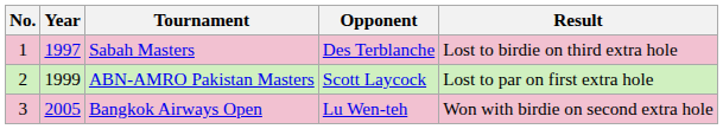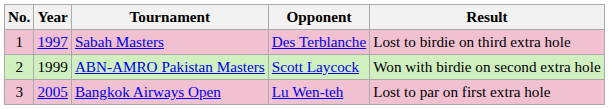ABN-AMRO Pakistan Masters | Result: Lost to par on first extra hole -> Won with birdie on second extra hole
Bangkok Airways Open | Result: Won with birdie on second extra hole -> Lost to par on first extra hole
